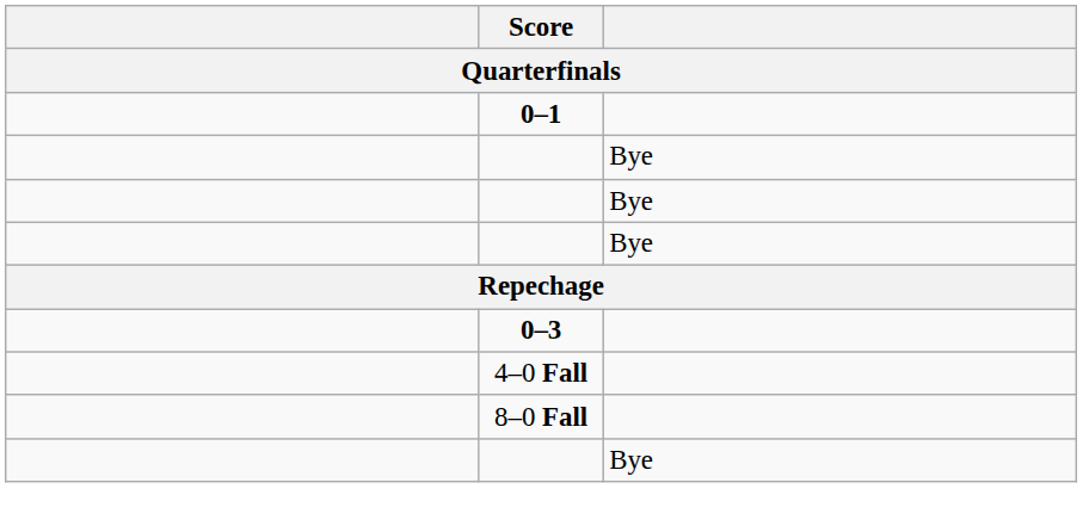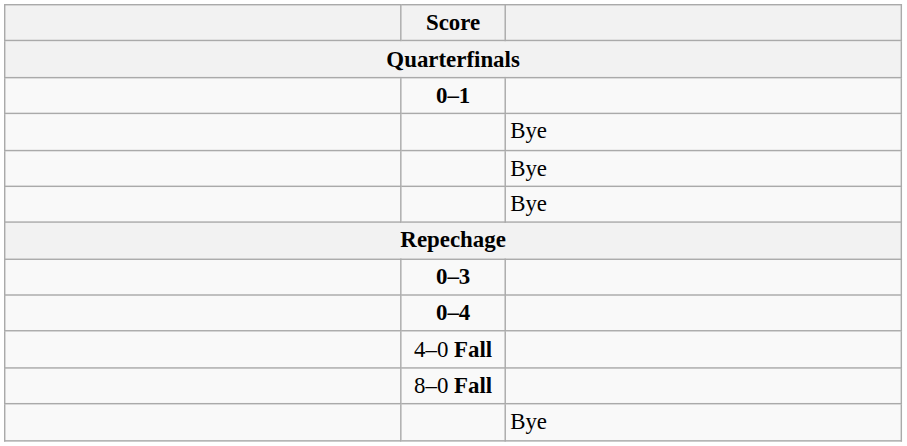+ row: 0–4
